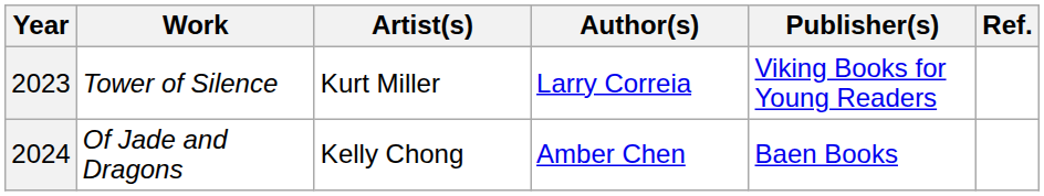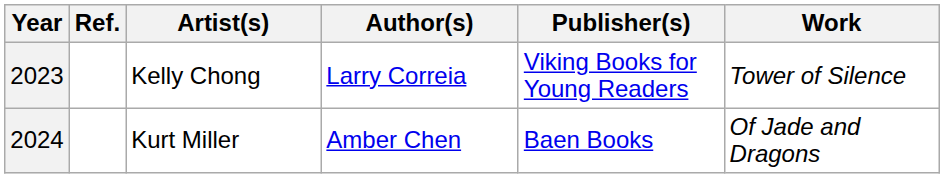columns swapped: Work <-> Ref.
2023 | Artist(s): Kurt Miller -> Kelly Chong
2024 | Artist(s): Kelly Chong -> Kurt Miller
